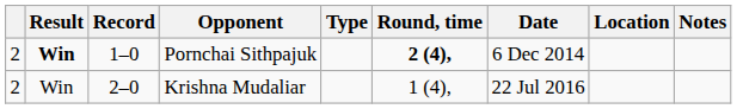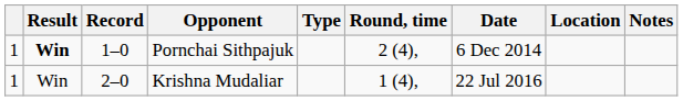Pornchai Sithpajuk | column 1: 2 -> 1
Pornchai Sithpajuk | Round, time: bold -> normal
Krishna Mudaliar | column 1: 2 -> 1
